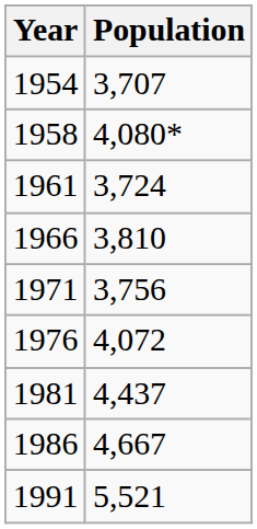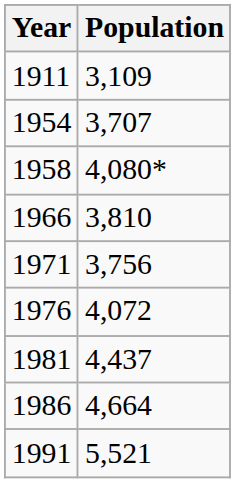+ row: 1911 | 3,109
- row: 1961 | 3,724
1986 | Population: 4,667 -> 4,664
